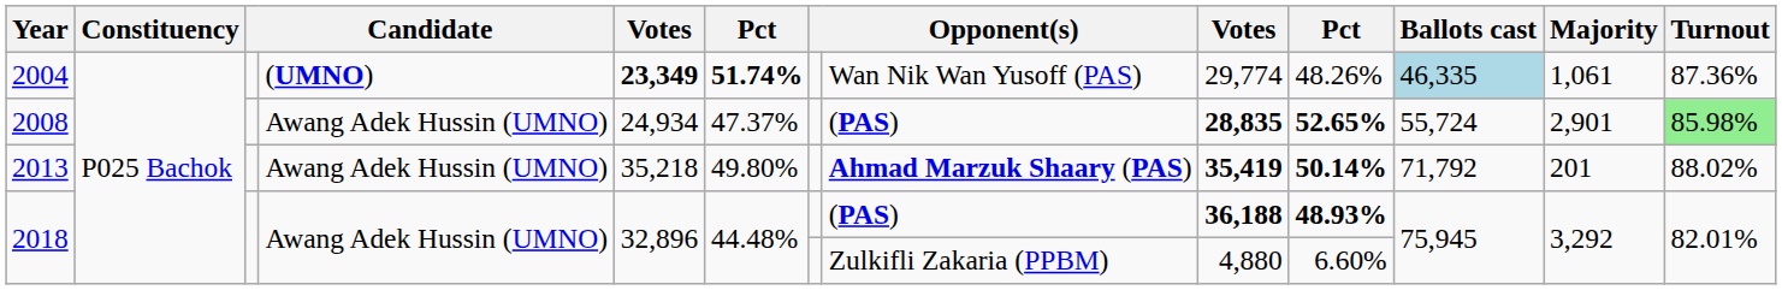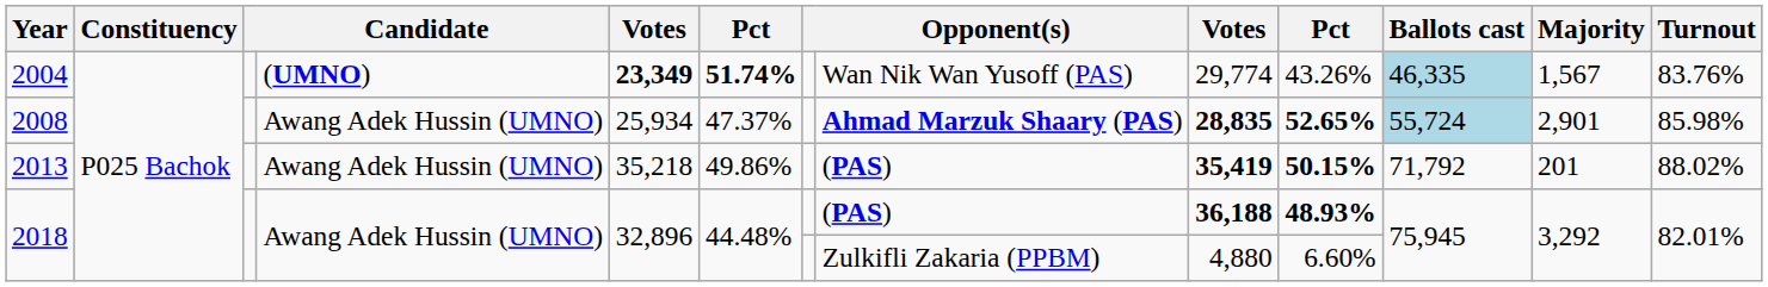2004 | column 10: 48.26% -> 43.26%
2004 | Majority: 1,061 -> 1,567
2004 | Turnout: 87.36% -> 83.76%
2008 | column 5: 24,934 -> 25,934
2008 | column 8: (PAS) -> Ahmad Marzuk Shaary (PAS)
2008 | Ballots cast: no background -> lightblue background
2008 | Turnout: lightgreen background -> no background
2013 | column 6: 49.80% -> 49.86%
2013 | column 8: Ahmad Marzuk Shaary (PAS) -> (PAS)
2013 | column 10: 50.14% -> 50.15%
